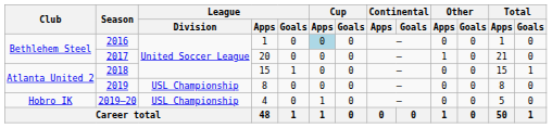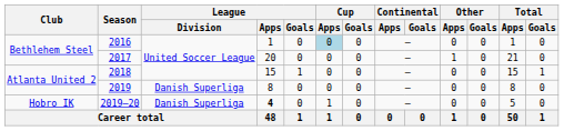2019 | League / Division: USL Championship -> Danish Superliga
2019–20 | League / Division: USL Championship -> Danish Superliga
2019–20 | League / Apps: normal -> bold
